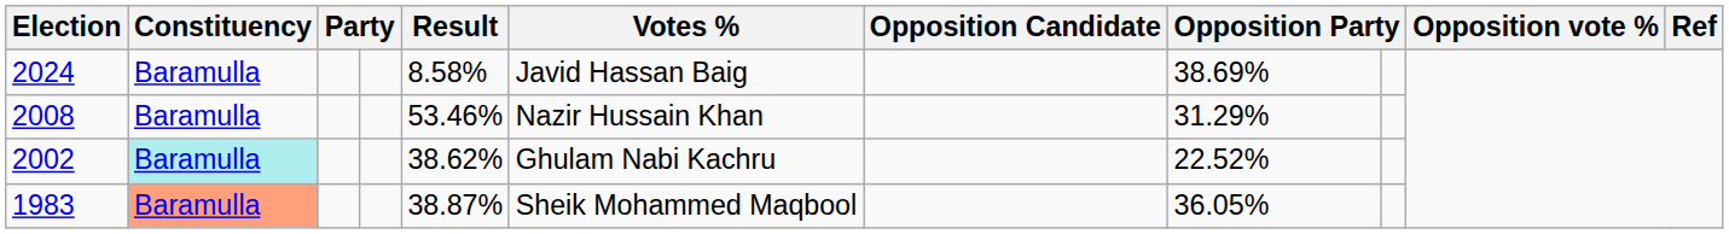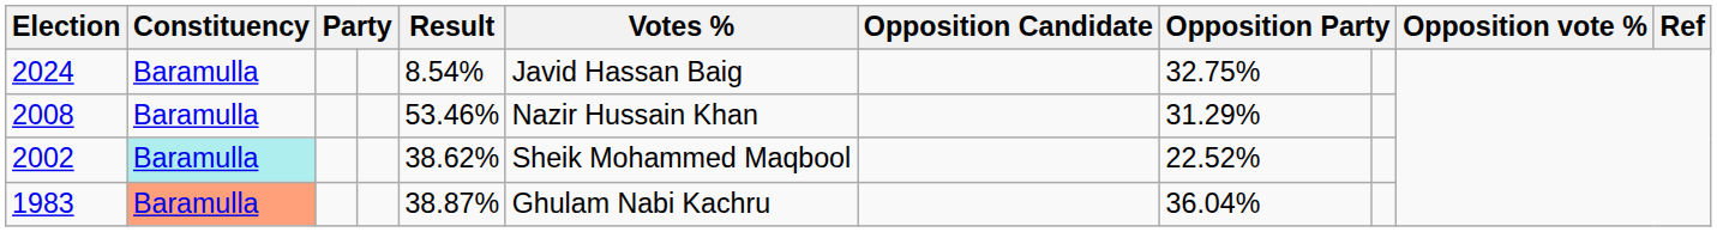2024 | Result: 8.58% -> 8.54%
2024 | column 8: 38.69% -> 32.75%
2002 | Votes %: Ghulam Nabi Kachru -> Sheik Mohammed Maqbool
1983 | Votes %: Sheik Mohammed Maqbool -> Ghulam Nabi Kachru
1983 | column 8: 36.05% -> 36.04%
